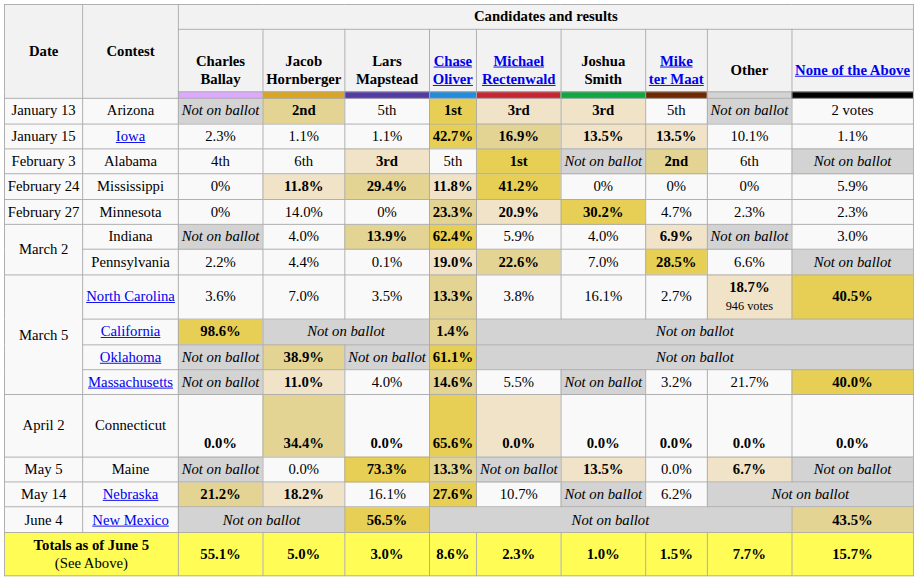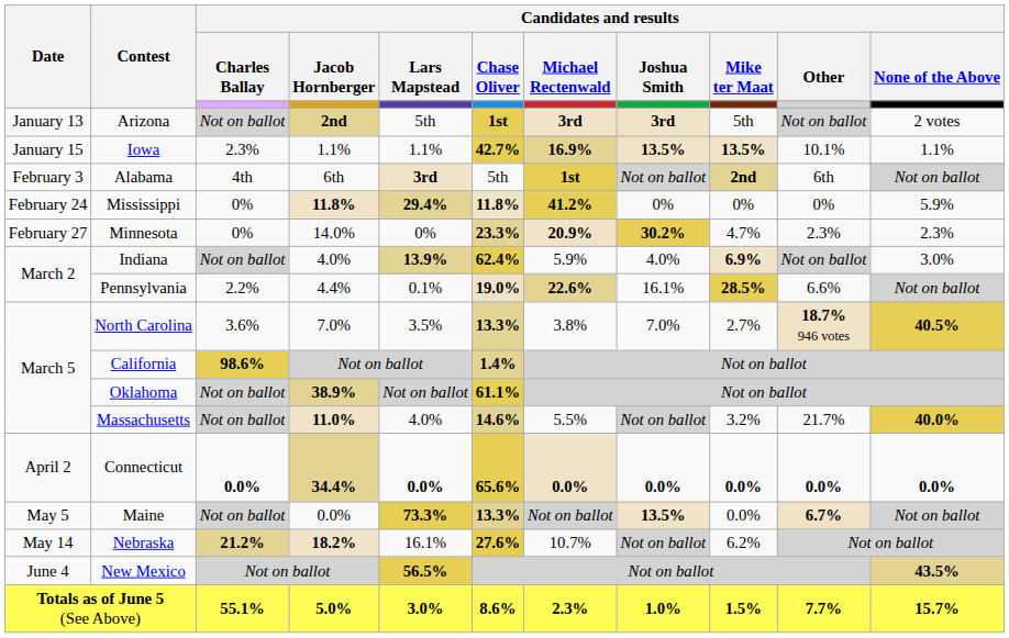Pennsylvania | Candidates and results / Joshua Smith: 7.0% -> 16.1%
North Carolina | Candidates and results / Joshua Smith: 16.1% -> 7.0%
